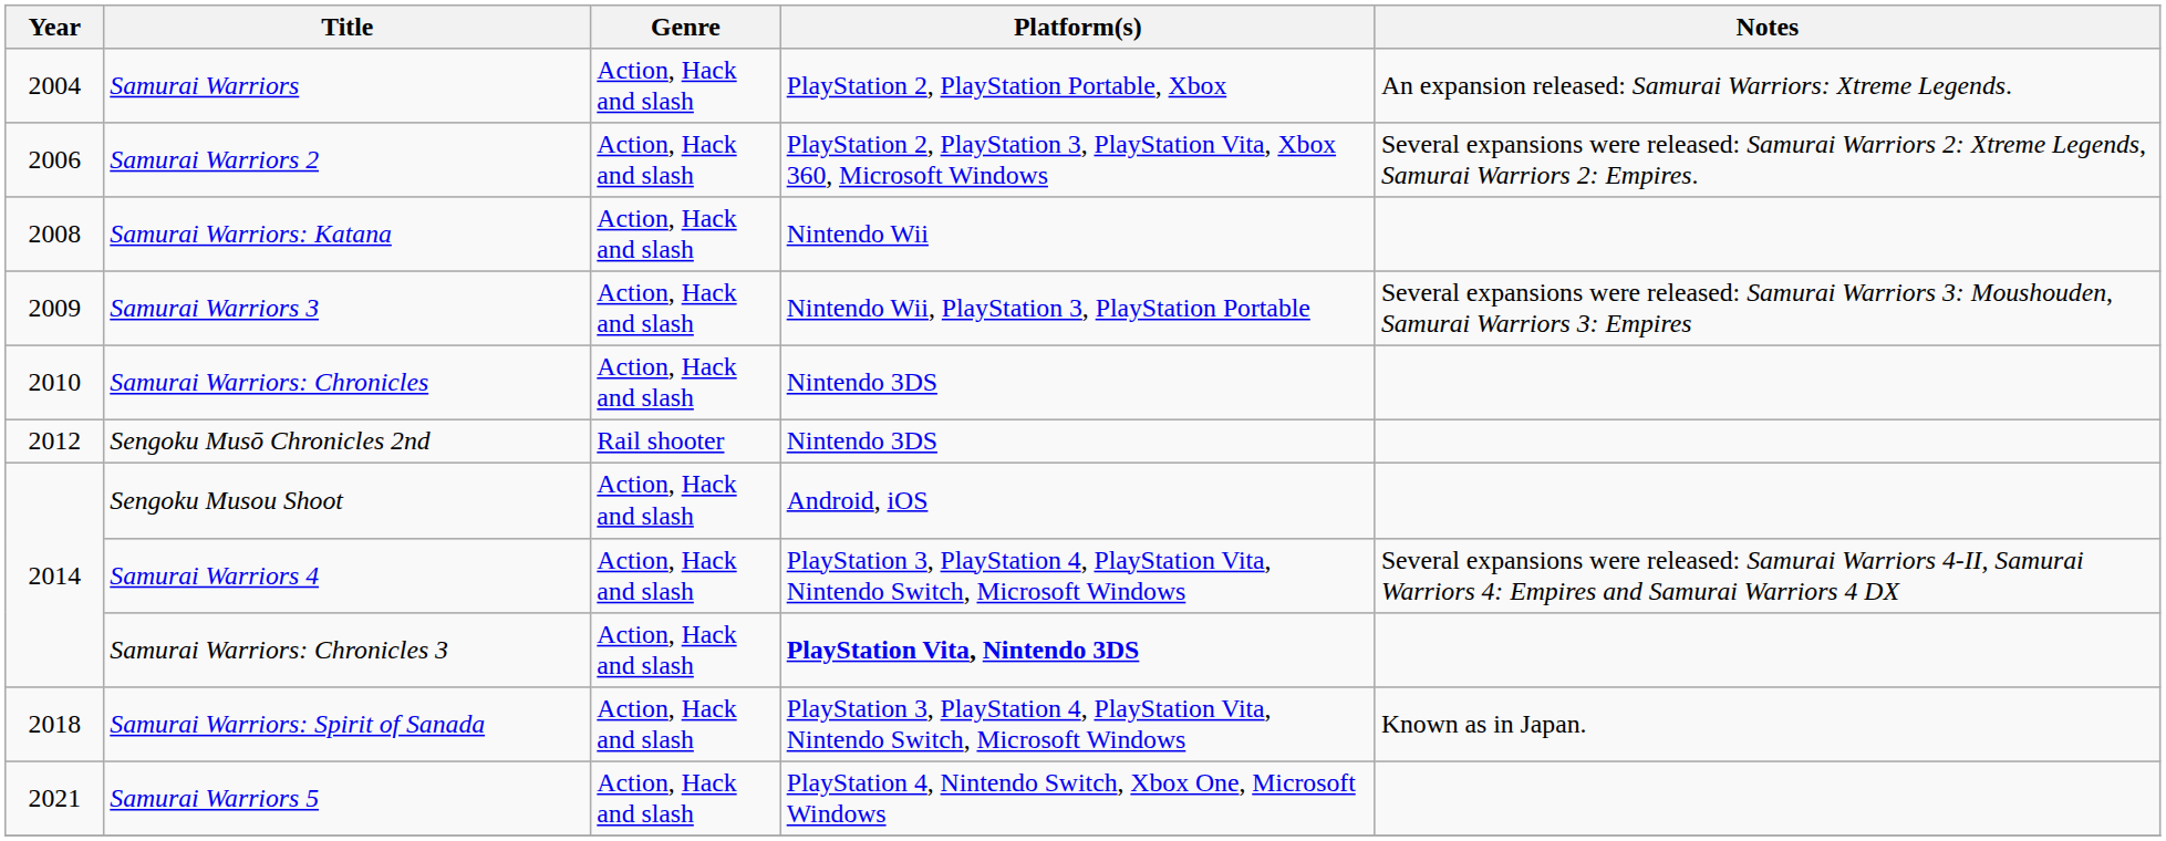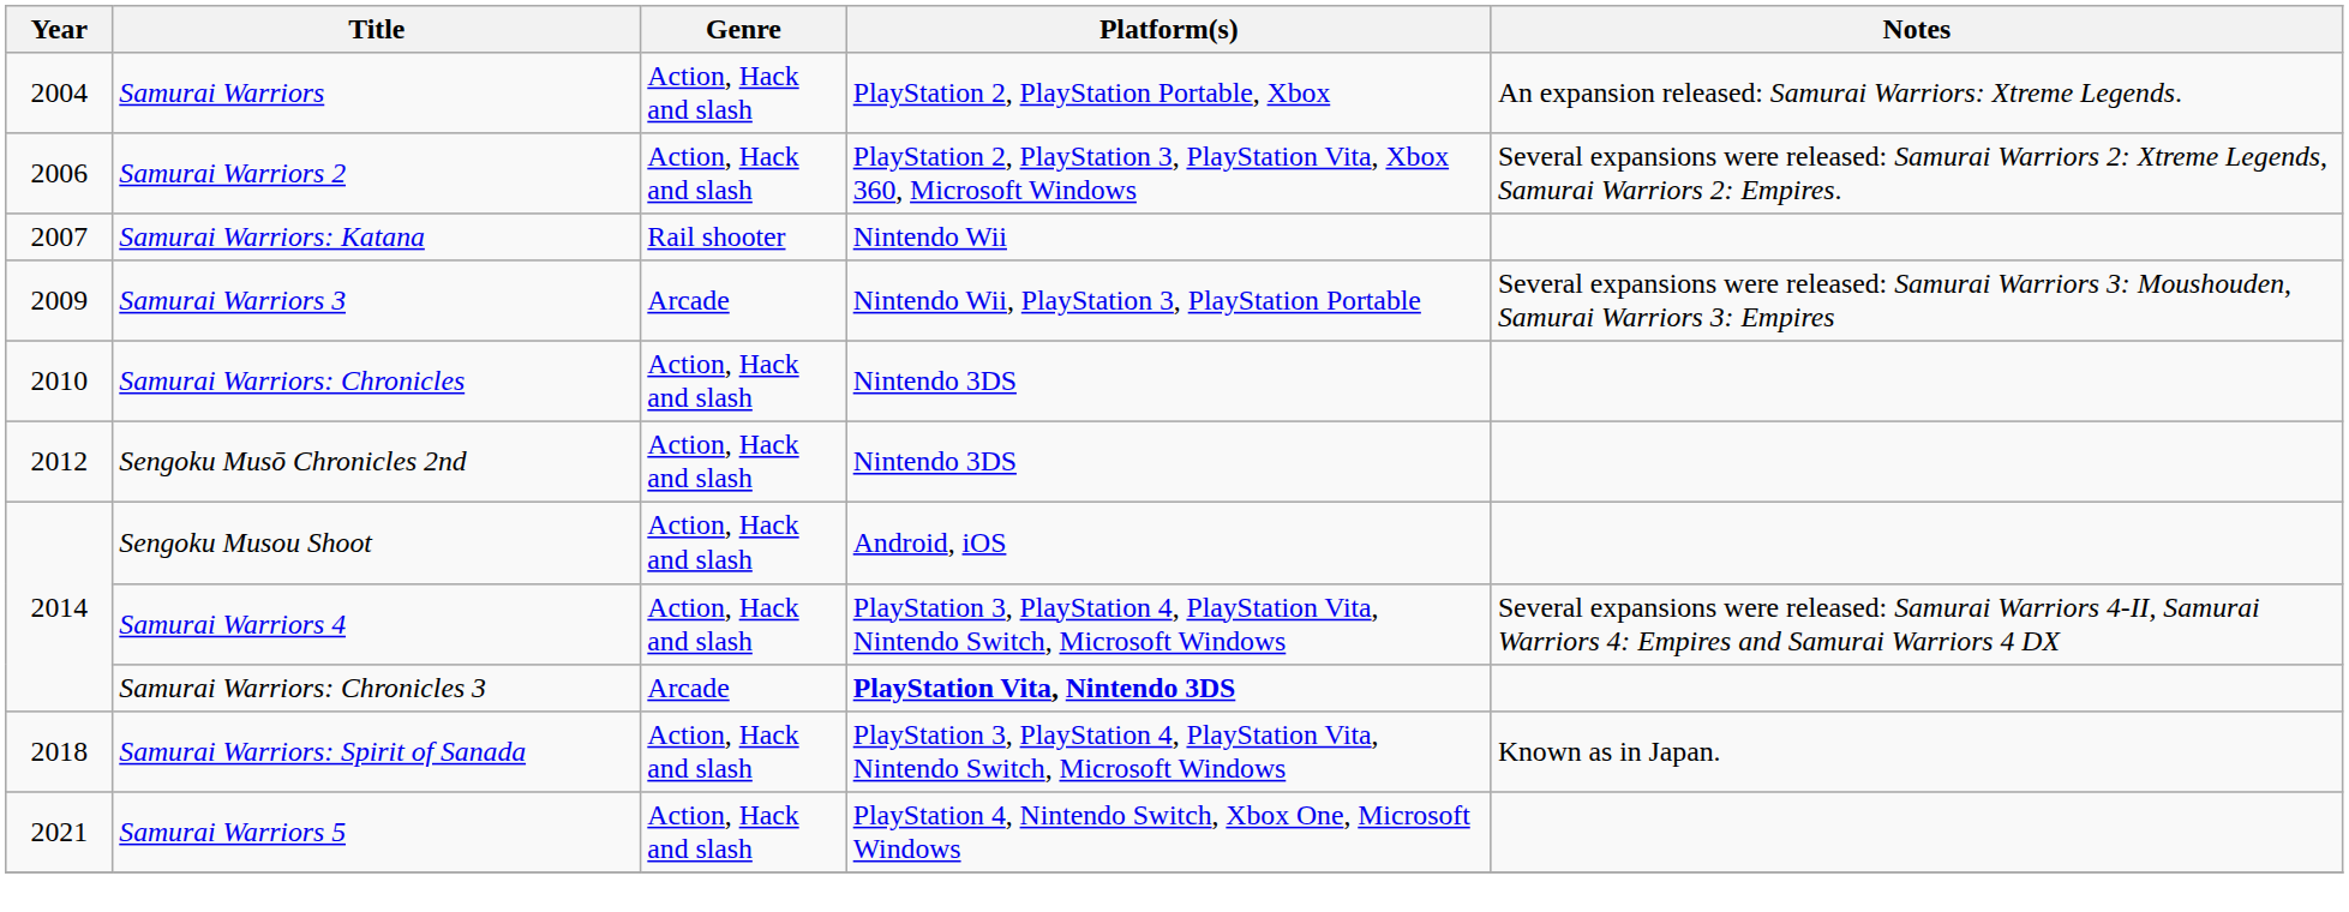Samurai Warriors: Katana | Year: 2008 -> 2007
Samurai Warriors: Katana | Genre: Action, Hack and slash -> Rail shooter
Samurai Warriors 3 | Genre: Action, Hack and slash -> Arcade
Sengoku Musō Chronicles 2nd | Genre: Rail shooter -> Action, Hack and slash
Samurai Warriors: Chronicles 3 | Genre: Action, Hack and slash -> Arcade
